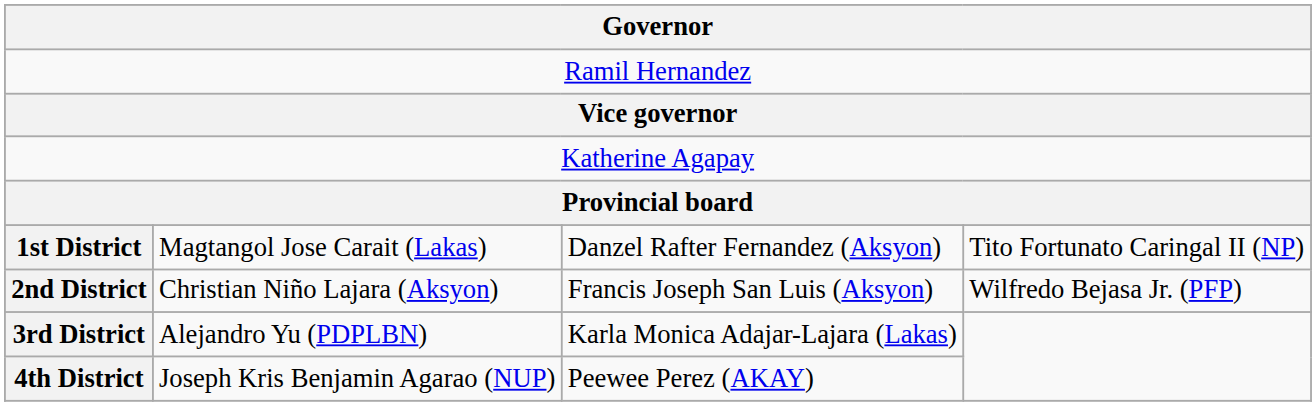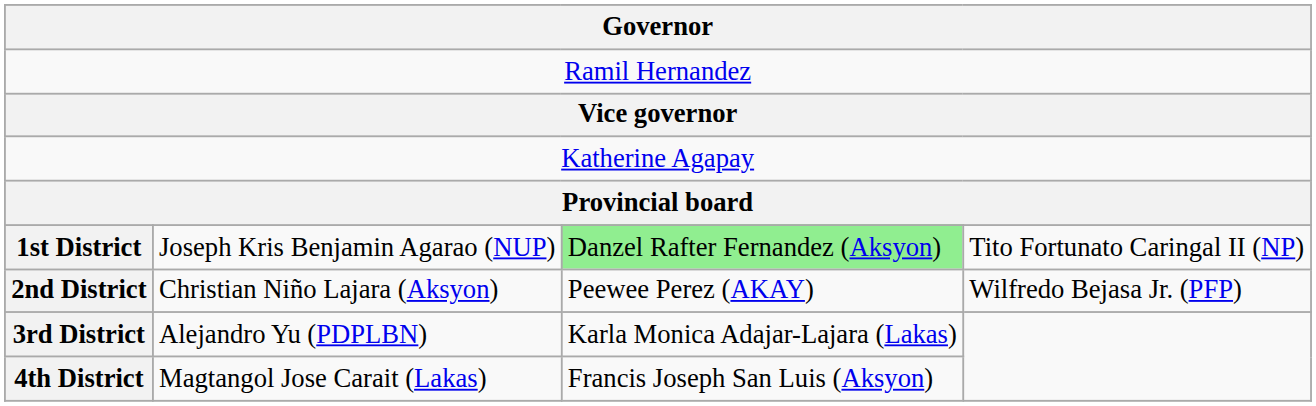1st District | column 2: Magtangol Jose Carait (Lakas) -> Joseph Kris Benjamin Agarao (NUP)
1st District | column 3: no background -> lightgreen background
2nd District | column 3: Francis Joseph San Luis (Aksyon) -> Peewee Perez (AKAY)
4th District | column 2: Joseph Kris Benjamin Agarao (NUP) -> Magtangol Jose Carait (Lakas)
4th District | column 3: Peewee Perez (AKAY) -> Francis Joseph San Luis (Aksyon)
